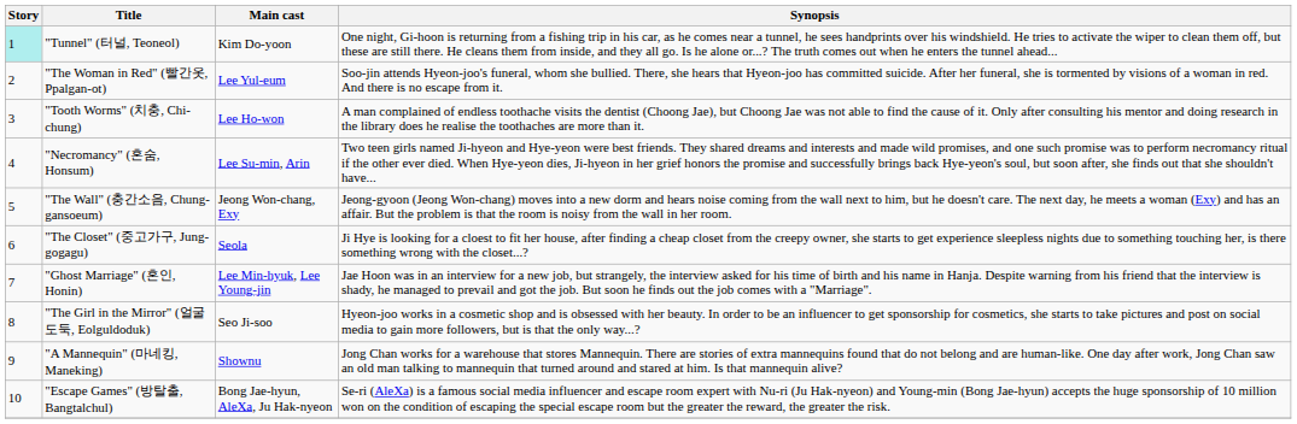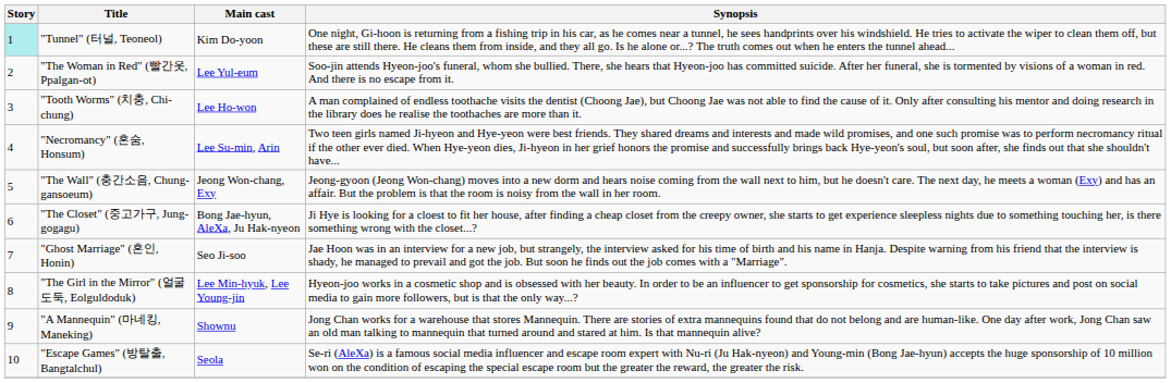"The Closet" (중고가구, Jung-gogagu) | Main cast: Seola -> Bong Jae-hyun, AleXa, Ju Hak-nyeon
"Ghost Marriage" (혼인, Honin) | Main cast: Lee Min-hyuk, Lee Young-jin -> Seo Ji-soo
"The Girl in the Mirror" (얼굴도둑, Eolguldoduk) | Main cast: Seo Ji-soo -> Lee Min-hyuk, Lee Young-jin
"Escape Games" (방탈출, Bangtalchul) | Main cast: Bong Jae-hyun, AleXa, Ju Hak-nyeon -> Seola
